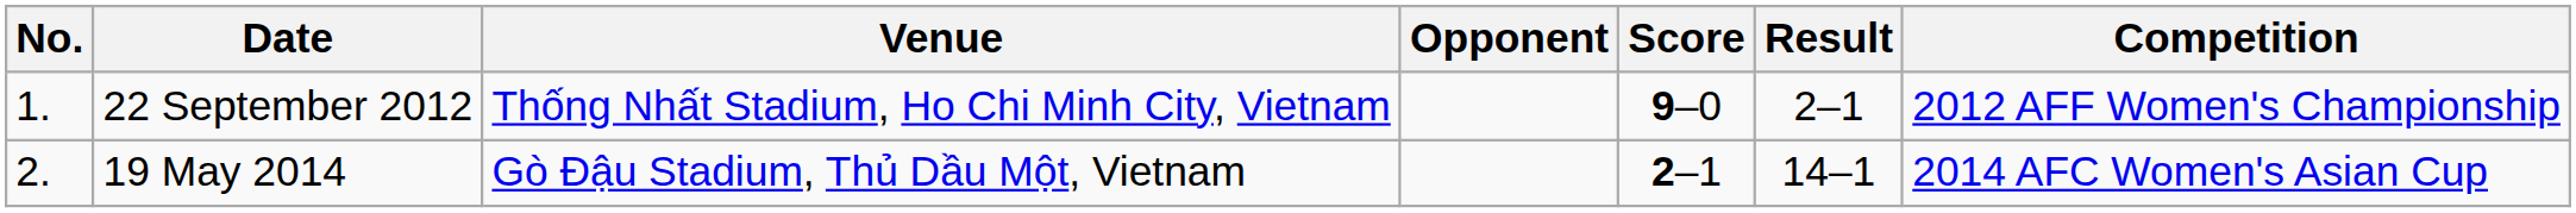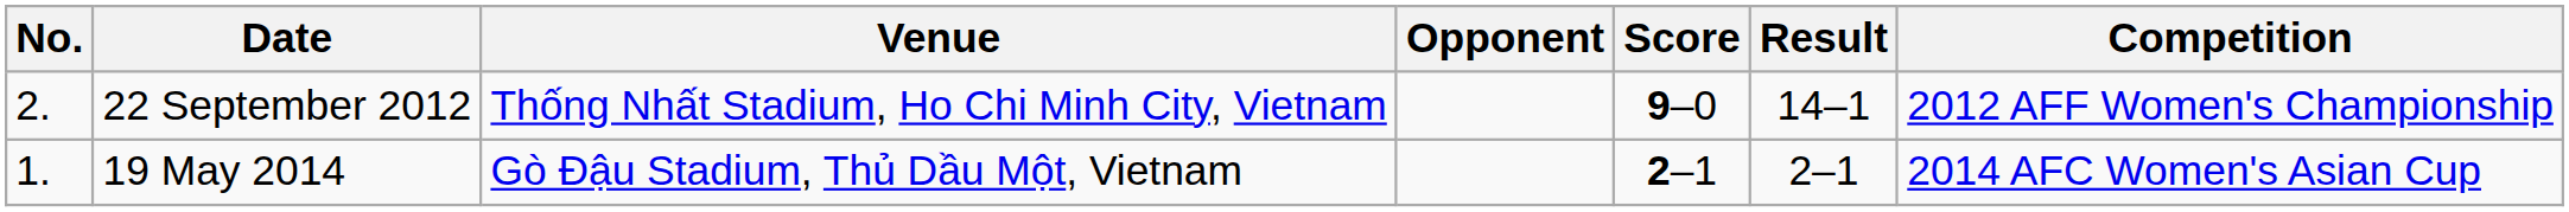22 September 2012 | No.: 1. -> 2.
22 September 2012 | Result: 2–1 -> 14–1
19 May 2014 | No.: 2. -> 1.
19 May 2014 | Result: 14–1 -> 2–1
